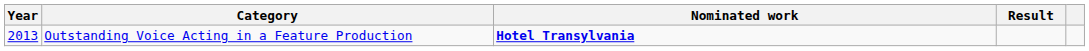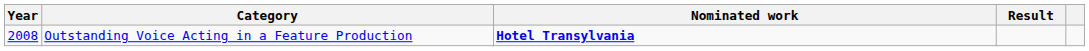Outstanding Voice Acting in a Feature Production | Year: 2013 -> 2008
